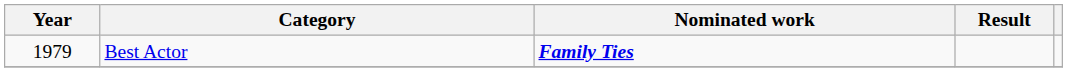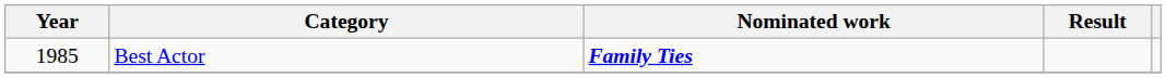Best Actor | Year: 1979 -> 1985
